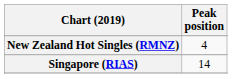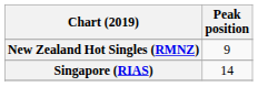New Zealand Hot Singles (RMNZ) | Peak position: 4 -> 9
